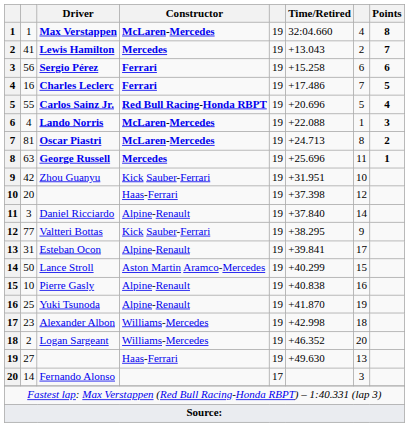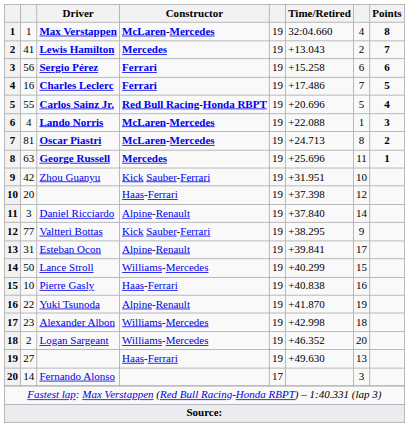Lance Stroll | Constructor: Aston Martin Aramco-Mercedes -> Williams-Mercedes
Pierre Gasly | Constructor: Alpine-Renault -> Haas-Ferrari
Yuki Tsunoda | column 2: 25 -> 22
